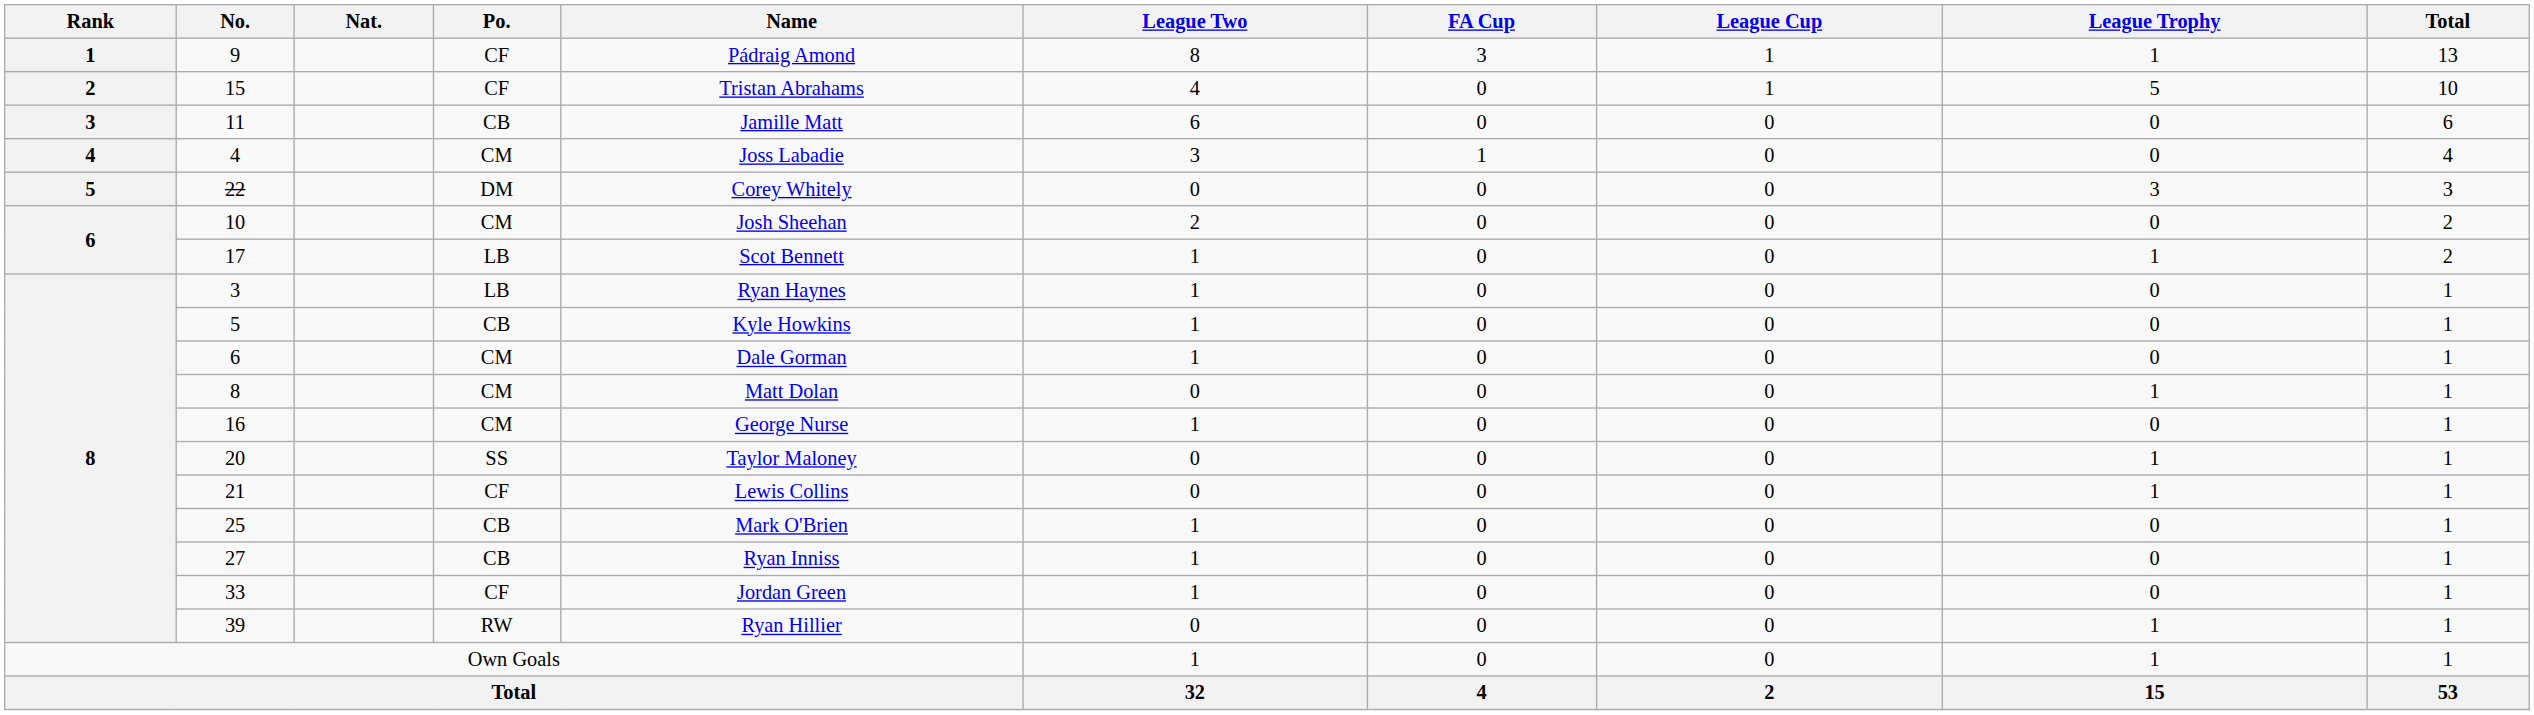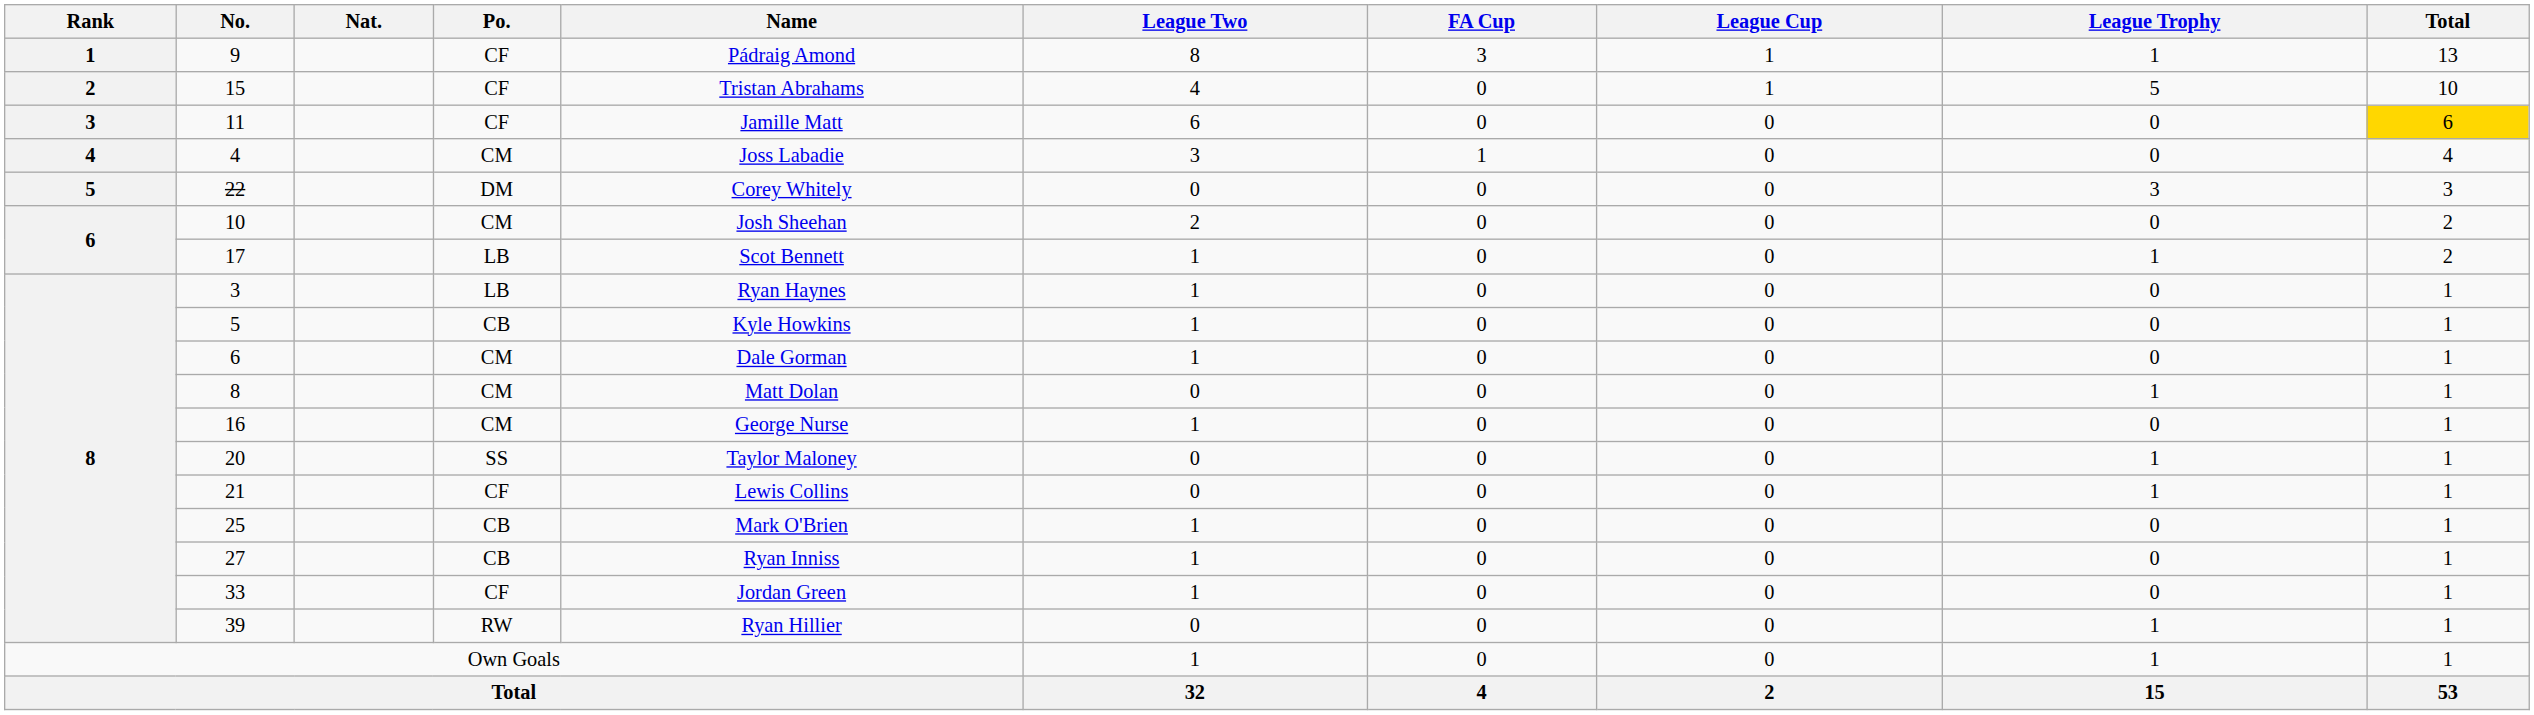11 | Po.: CB -> CF
11 | Total: no background -> gold background
